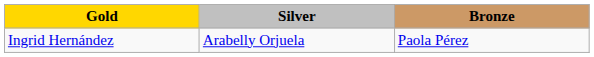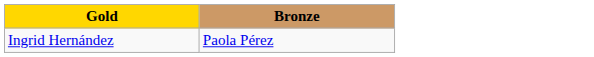- column: Silver | Arabelly Orjuela
